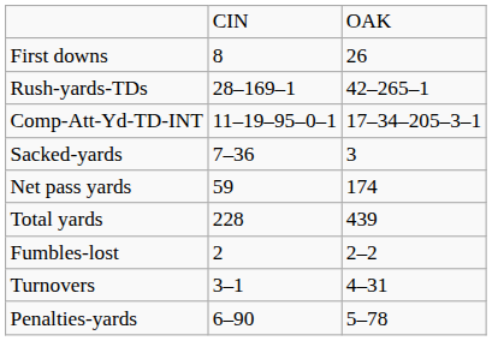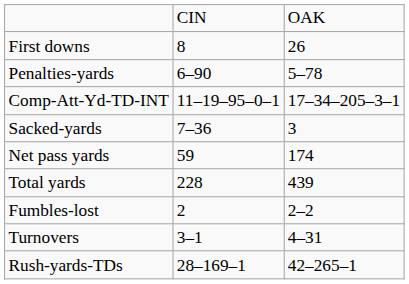rows swapped: Rush-yards-TDs <-> Penalties-yards
